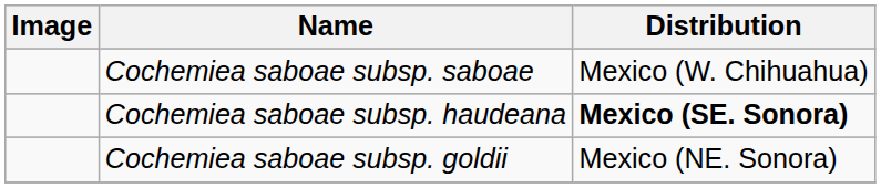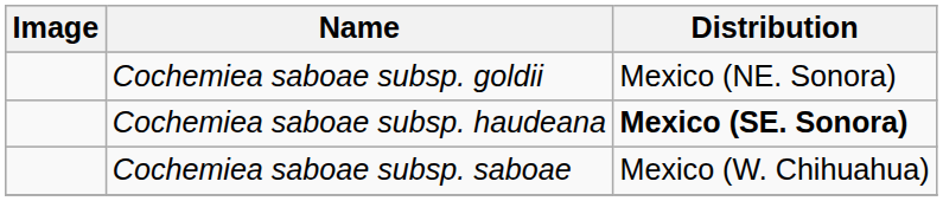rows swapped: Cochemiea saboae subsp. goldii <-> Cochemiea saboae subsp. saboae
